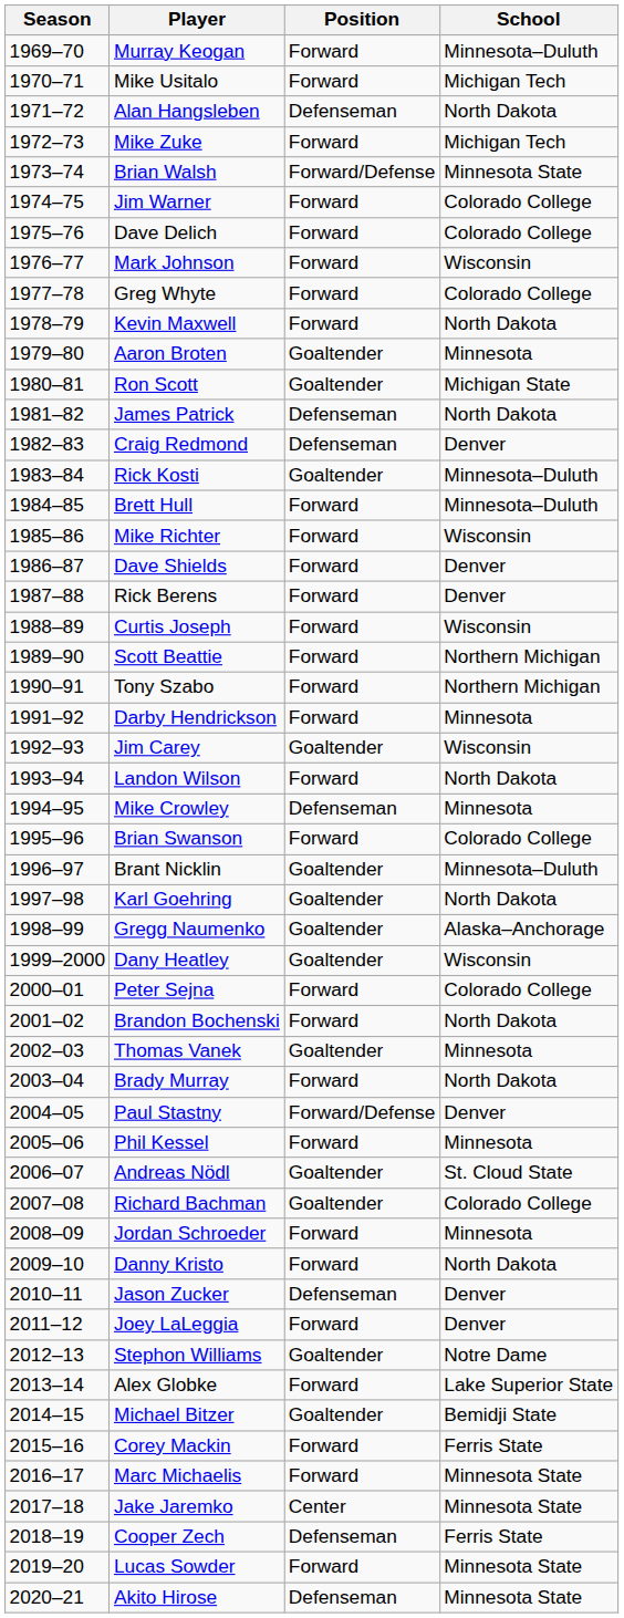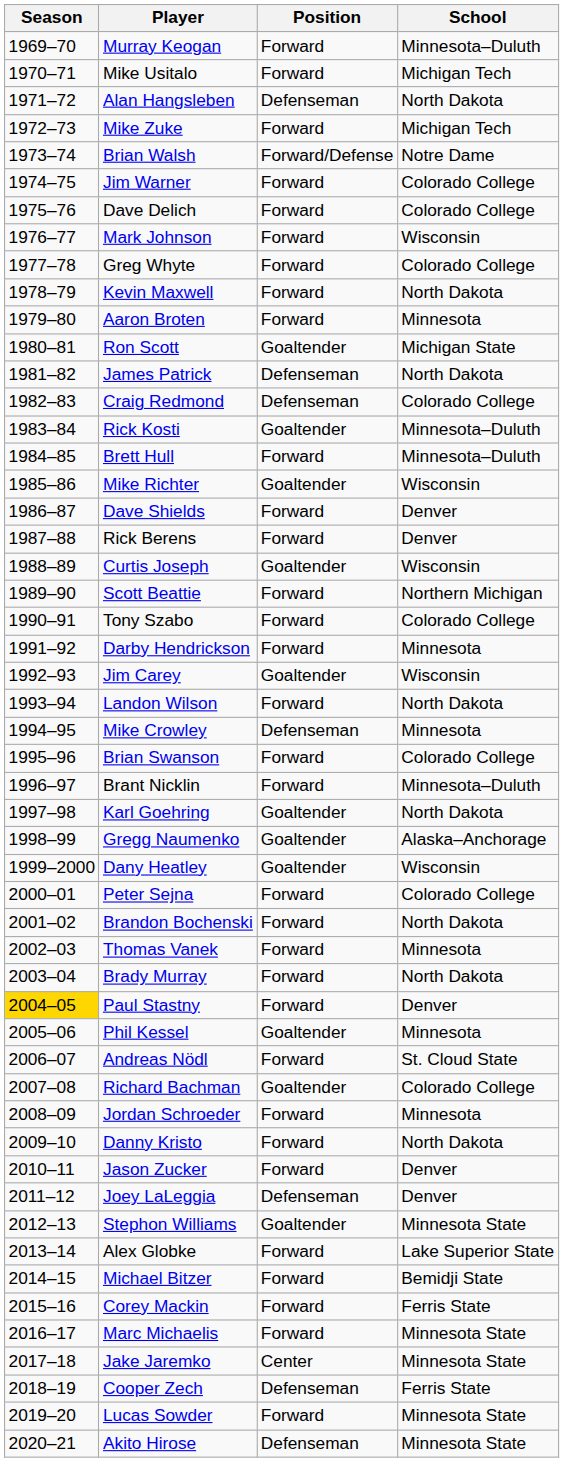Brian Walsh | School: Minnesota State -> Notre Dame
Aaron Broten | Position: Goaltender -> Forward
Craig Redmond | School: Denver -> Colorado College
Mike Richter | Position: Forward -> Goaltender
Curtis Joseph | Position: Forward -> Goaltender
Tony Szabo | School: Northern Michigan -> Colorado College
Brant Nicklin | Position: Goaltender -> Forward
Thomas Vanek | Position: Goaltender -> Forward
Paul Stastny | Season: no background -> gold background
Paul Stastny | Position: Forward/Defense -> Forward
Phil Kessel | Position: Forward -> Goaltender
Andreas Nödl | Position: Goaltender -> Forward
Jason Zucker | Position: Defenseman -> Forward
Joey LaLeggia | Position: Forward -> Defenseman
Stephon Williams | School: Notre Dame -> Minnesota State
Michael Bitzer | Position: Goaltender -> Forward
